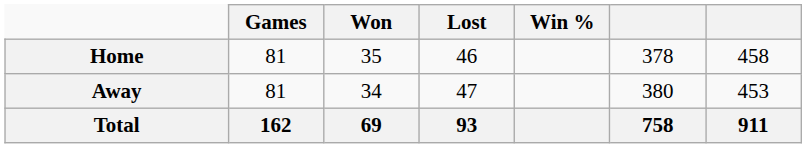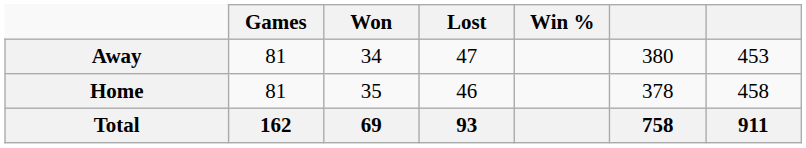rows swapped: Home <-> Away
